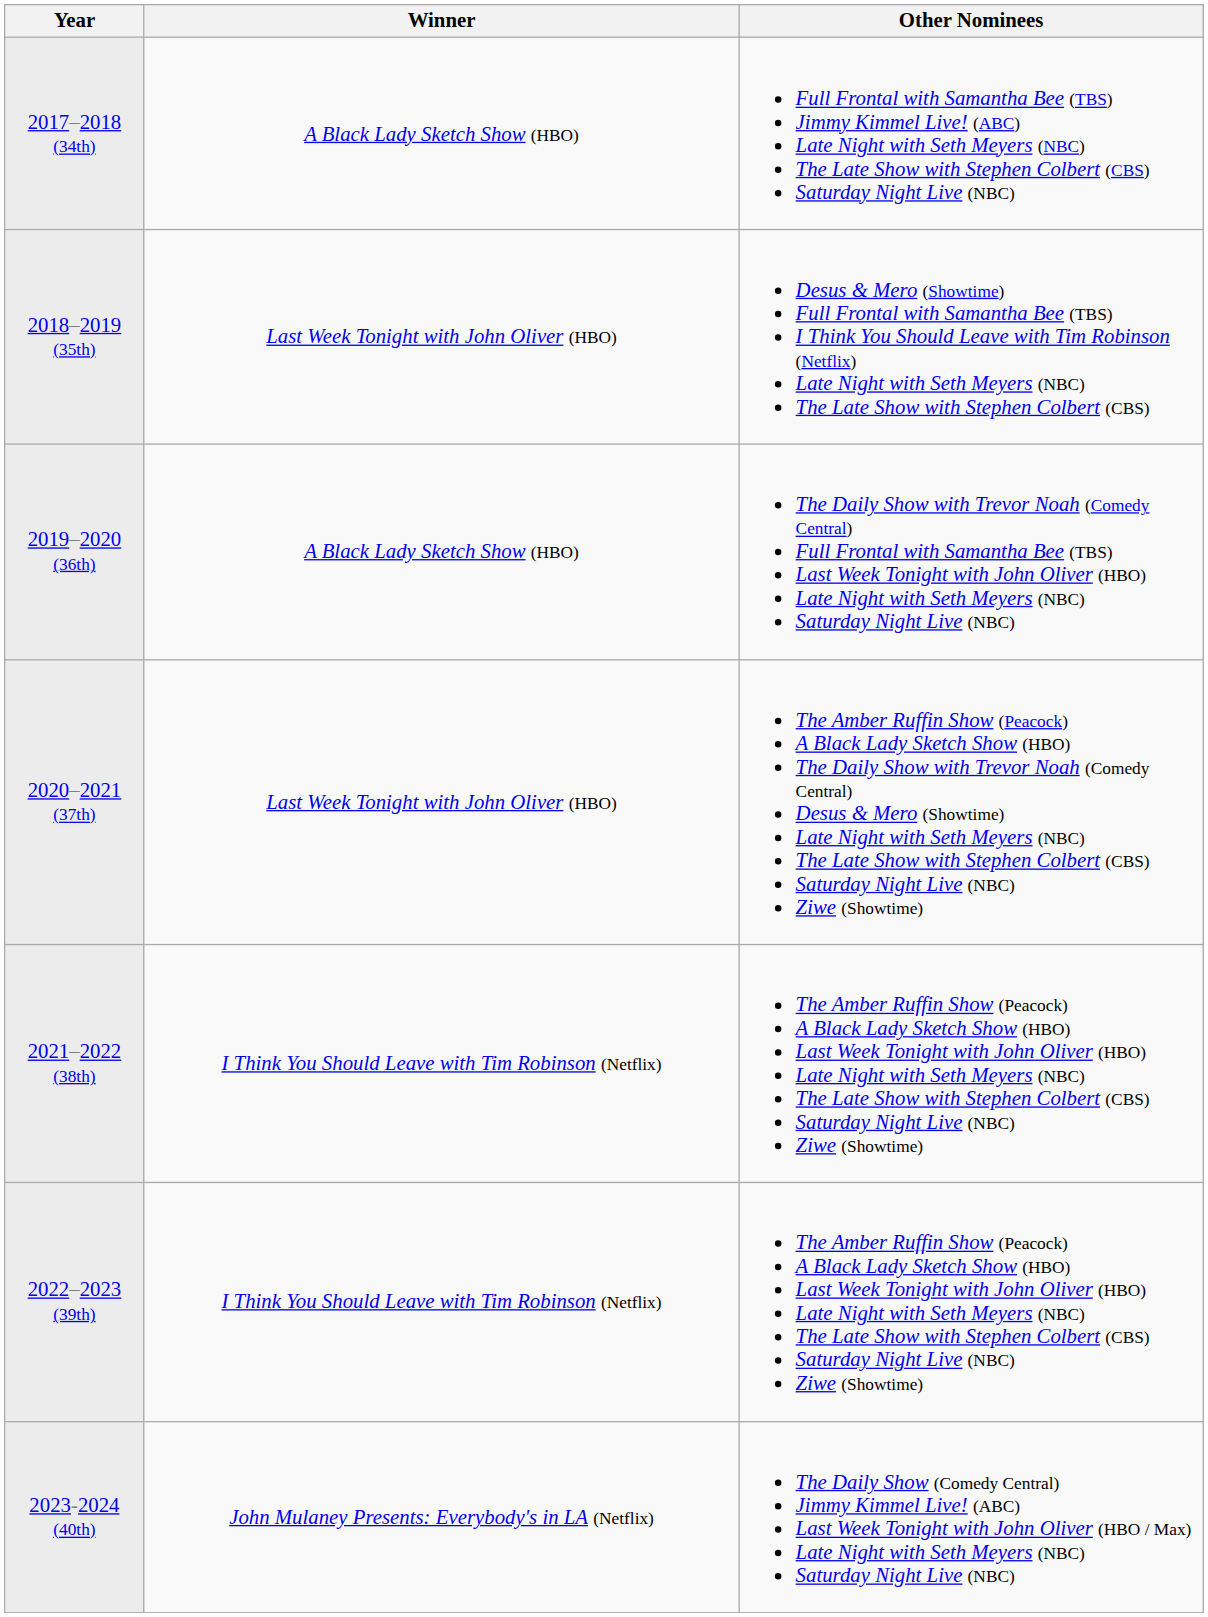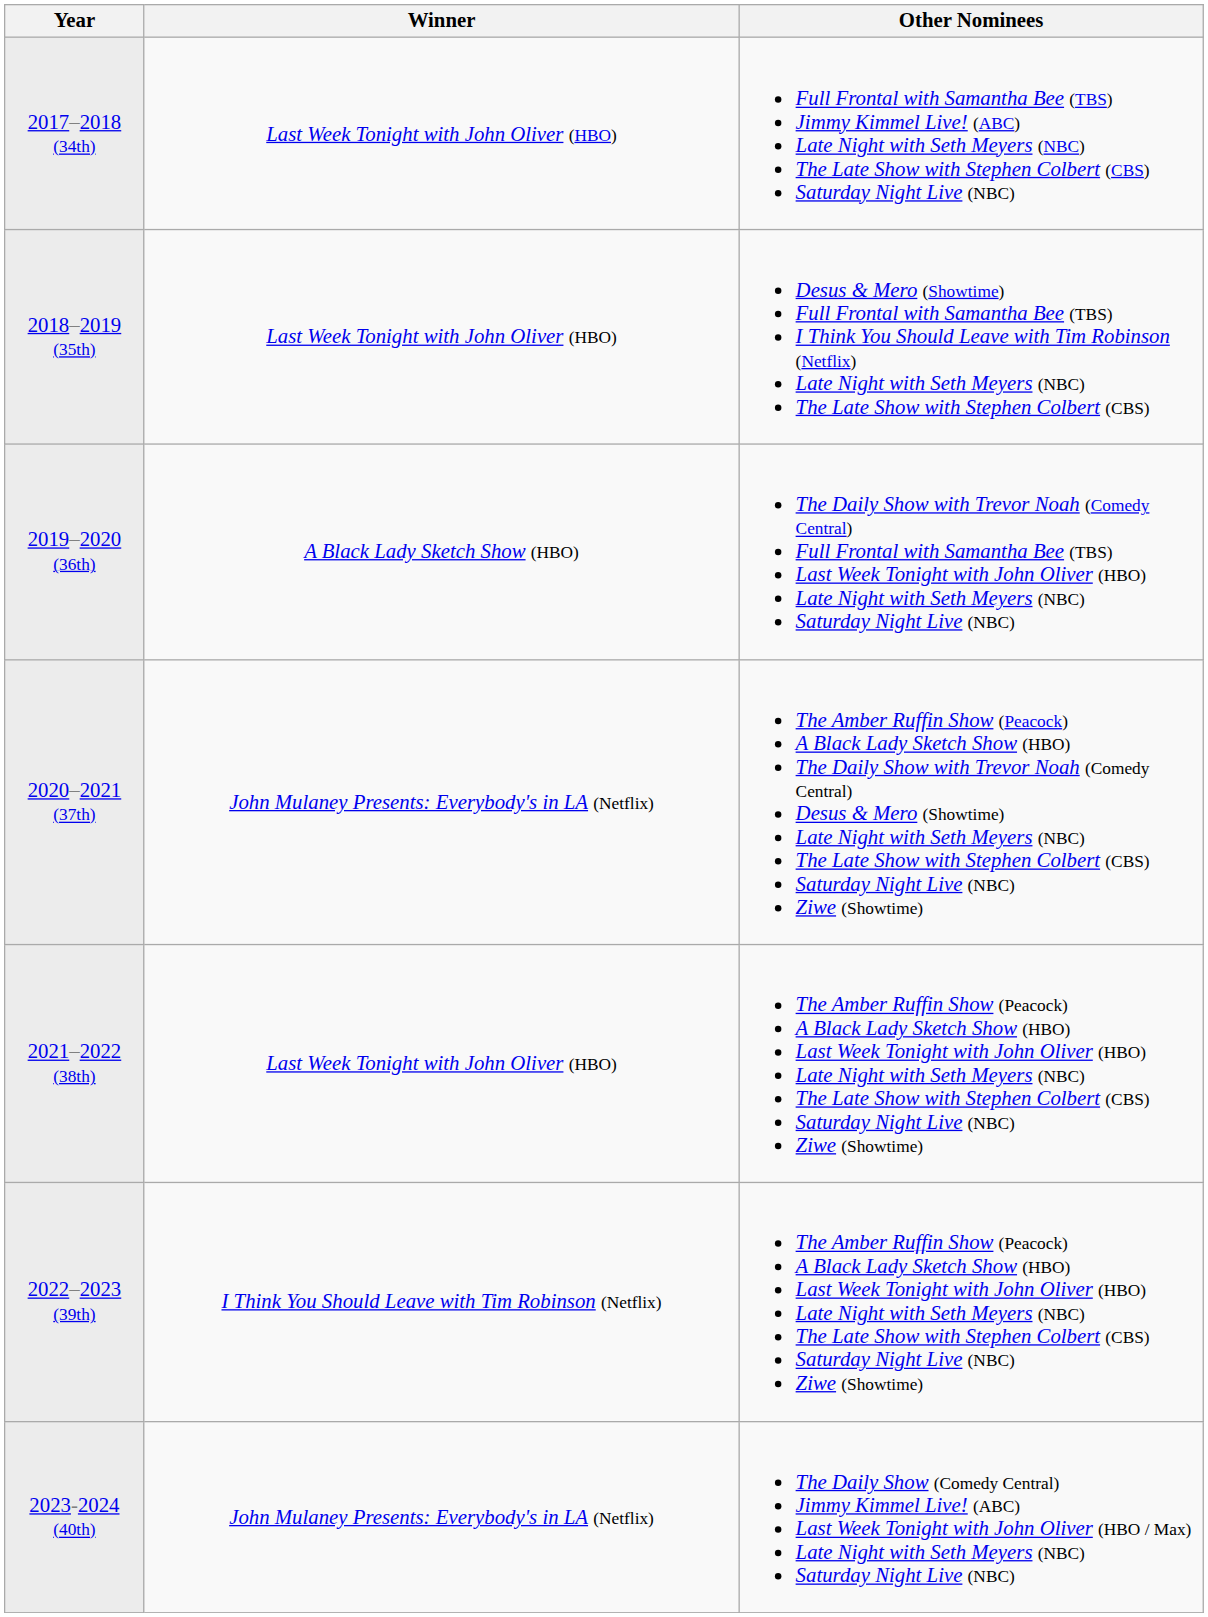2017–2018 (34th) | Winner: A Black Lady Sketch Show (HBO) -> Last Week Tonight with John Oliver (HBO)
2020–2021 (37th) | Winner: Last Week Tonight with John Oliver (HBO) -> John Mulaney Presents: Everybody's in LA (Netflix)
2021–2022 (38th) | Winner: I Think You Should Leave with Tim Robinson (Netflix) -> Last Week Tonight with John Oliver (HBO)
